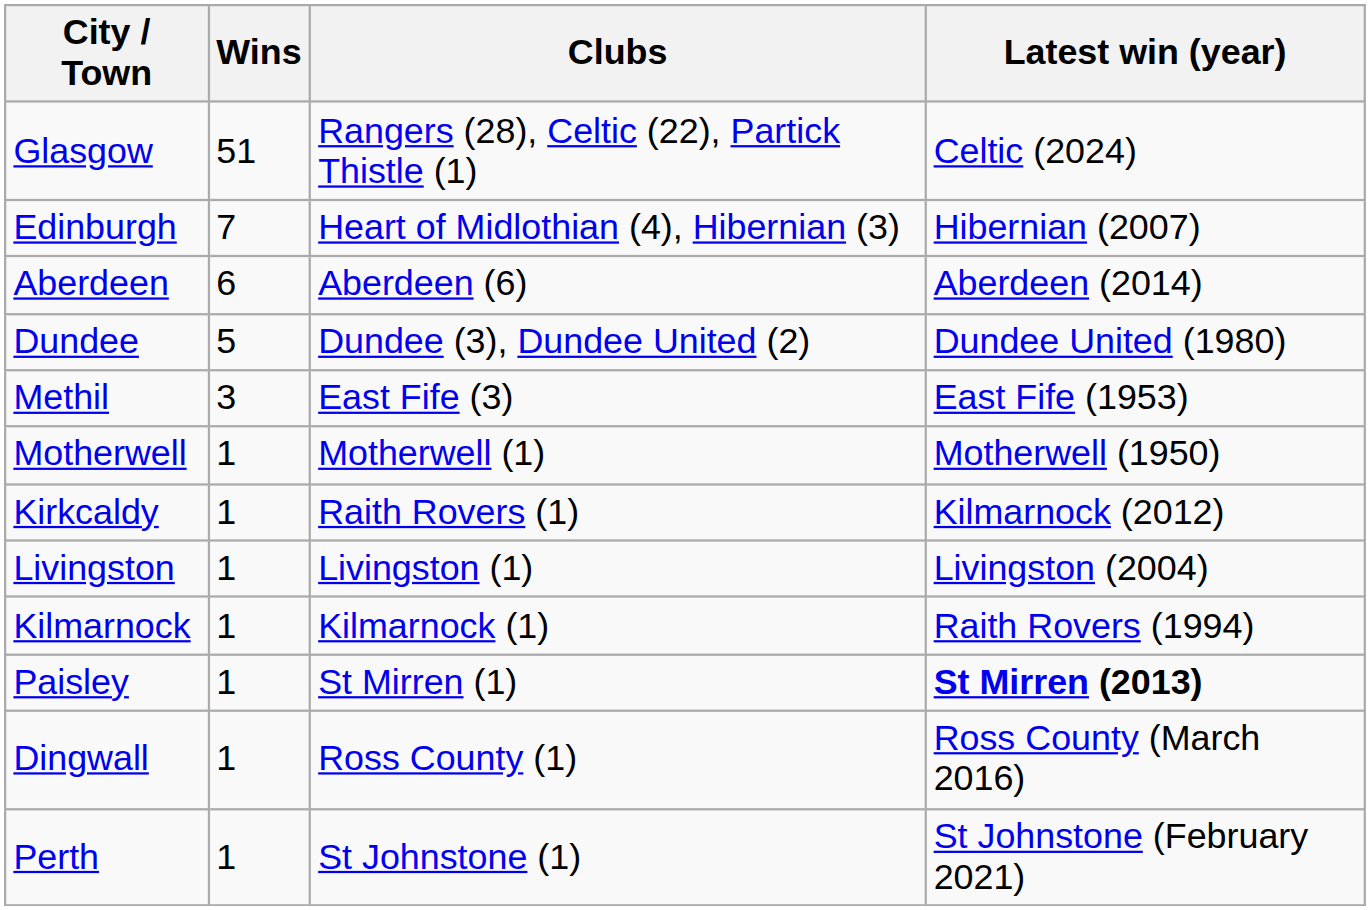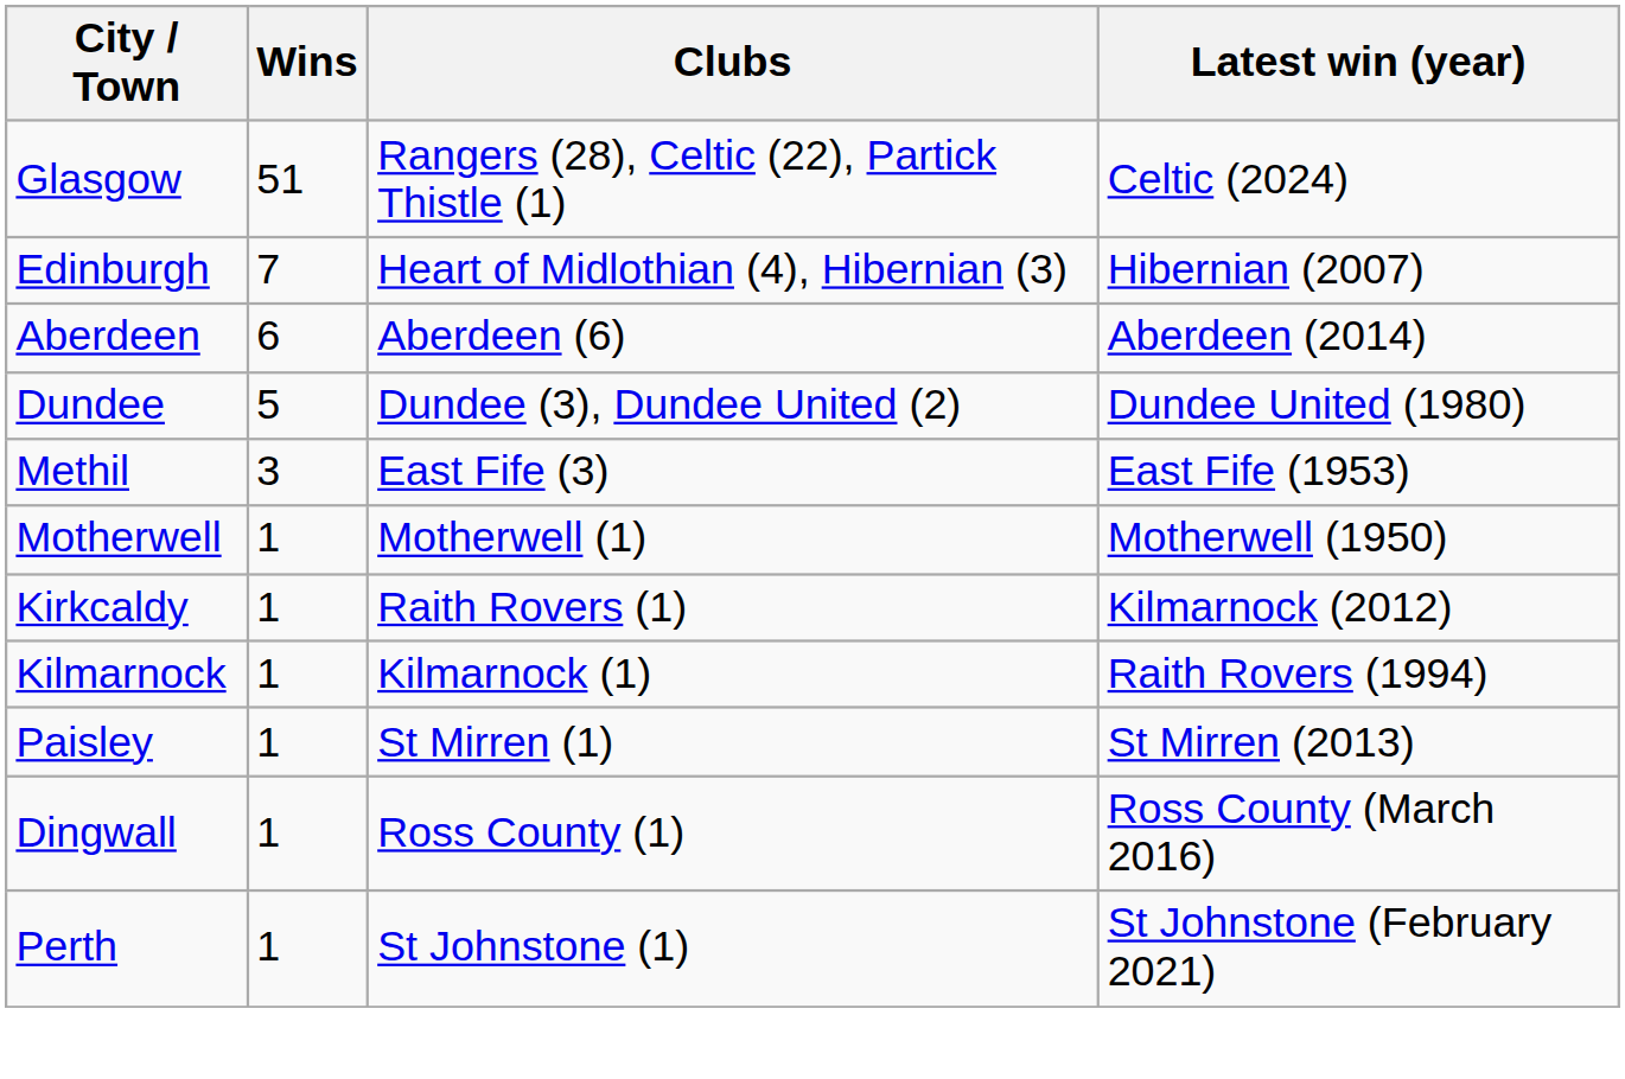- row: Livingston | 1 | Livingston (1) | Livingston (2004)
Paisley | Latest win (year): bold -> normal
